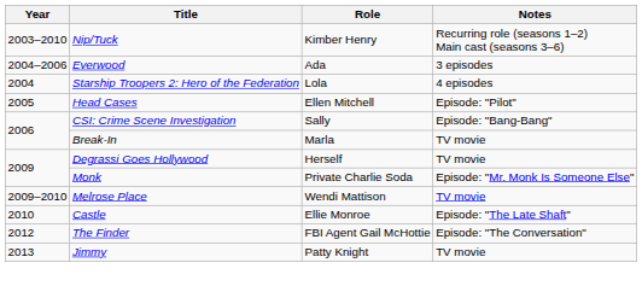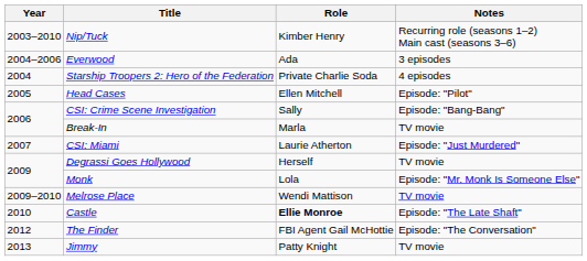Starship Troopers 2: Hero of the Federation | Role: Lola -> Private Charlie Soda
+ row: 2007 | CSI: Miami | Laurie Atherton | Episode: "Just Murdered"
Monk | Role: Private Charlie Soda -> Lola
Castle | Role: normal -> bold
